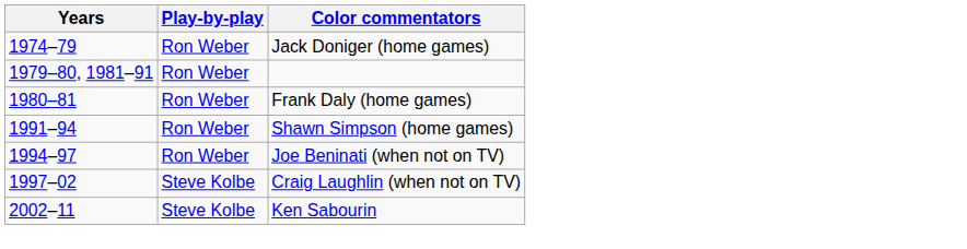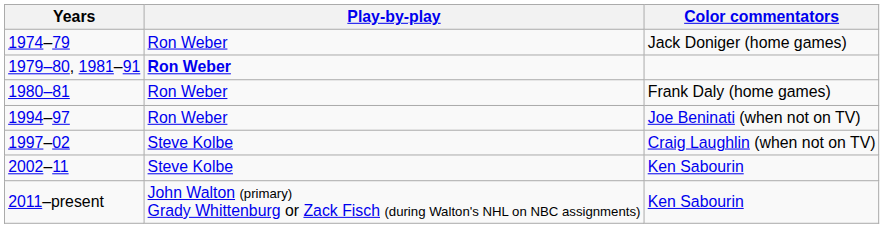1979–80, 1981–91 | Play-by-play: normal -> bold
- row: 1991–94 | Ron Weber | Shawn Simpson (home games)
+ row: 2011–present | John Walton (primary) Grady Whittenburg or Zack Fisch (during Walton's NHL on NBC assignments) | Ken Sabourin
